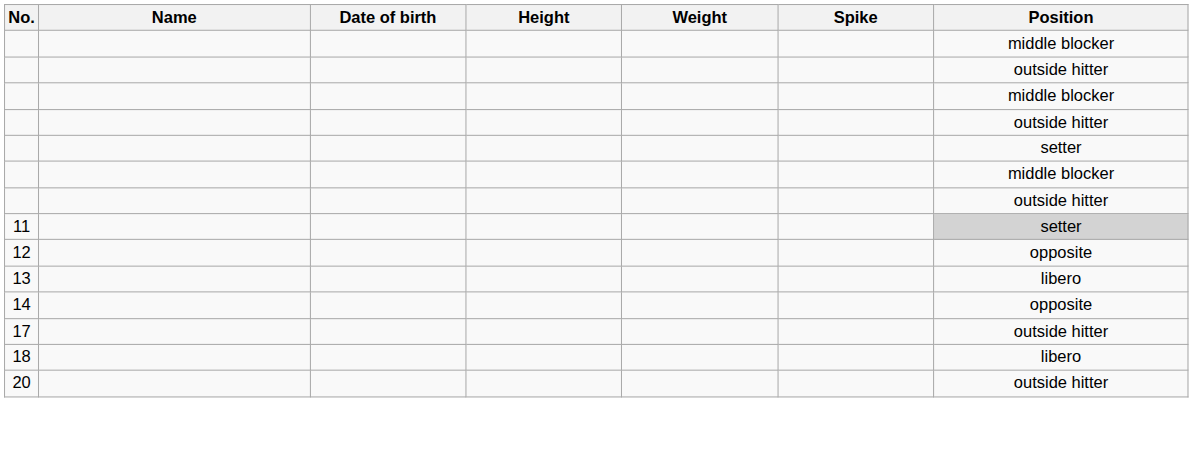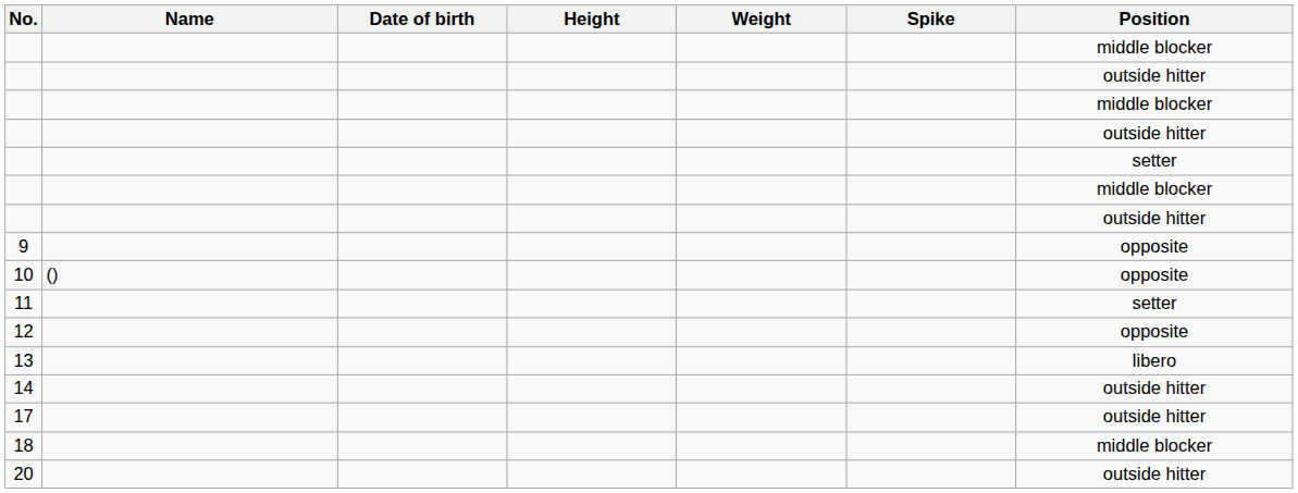+ row: 9 | opposite
+ row: 10 | () | opposite
11 | Position: lightgrey background -> no background
14 | Position: opposite -> outside hitter
18 | Position: libero -> middle blocker
